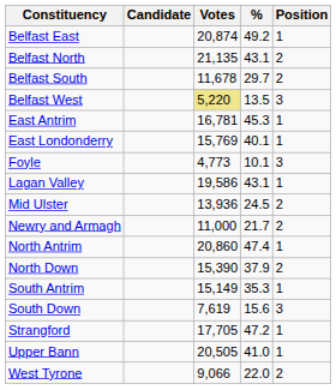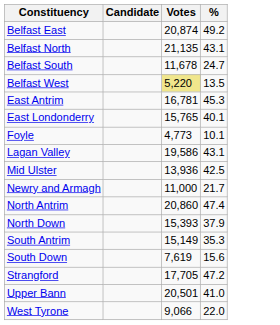- column: Position | 1 | 2 | 2 | 3 | 1 | 1 | 3 | 1 | 2 | 2 | 1 | 2 | 1 | 3 | 1 | 1 | 2
Belfast South | %: 29.7 -> 24.7
East Londonderry | Votes: 15,769 -> 15,765
Mid Ulster | %: 24.5 -> 42.5
North Down | Votes: 15,390 -> 15,393
Upper Bann | Votes: 20,505 -> 20,501
